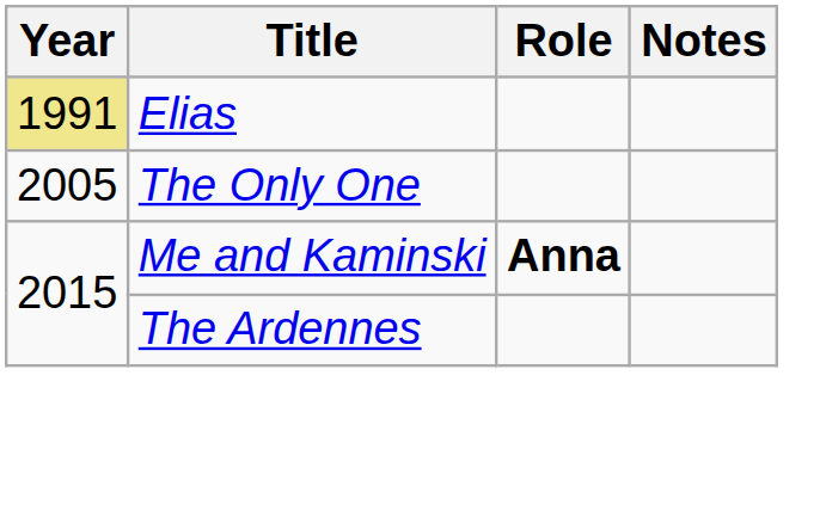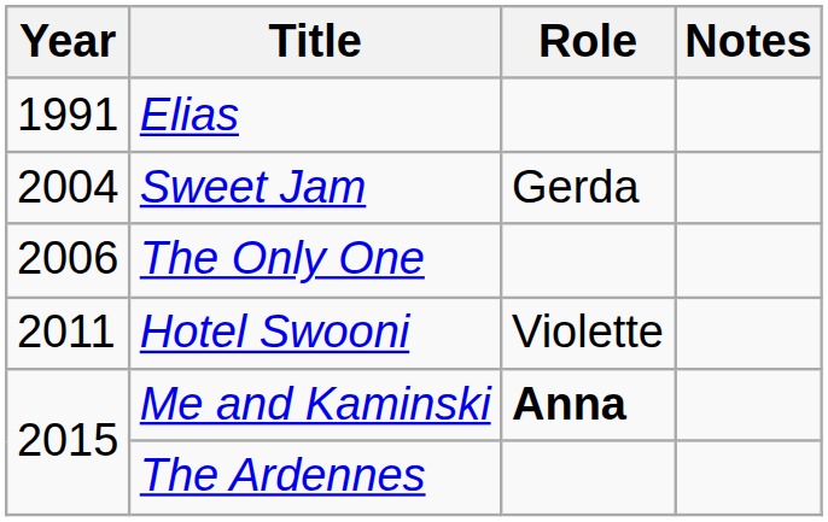Elias | Year: khaki background -> no background
+ row: 2004 | Sweet Jam | Gerda
The Only One | Year: 2005 -> 2006
+ row: 2011 | Hotel Swooni | Violette
